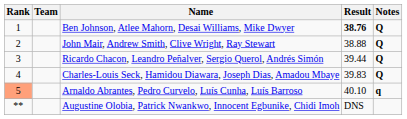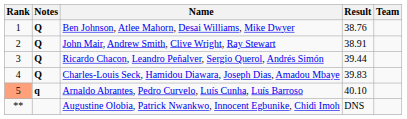columns swapped: Team <-> Notes
Ben Johnson, Atlee Mahorn, Desai Williams, Mike Dwyer | Result: bold -> normal
John Mair, Andrew Smith, Clive Wright, Ray Stewart | Result: 38.88 -> 38.91
